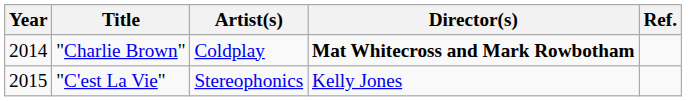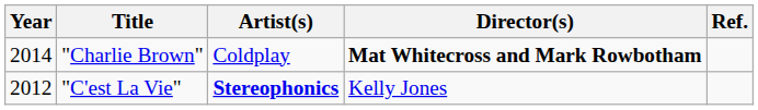"C'est La Vie" | Year: 2015 -> 2012
"C'est La Vie" | Artist(s): normal -> bold
